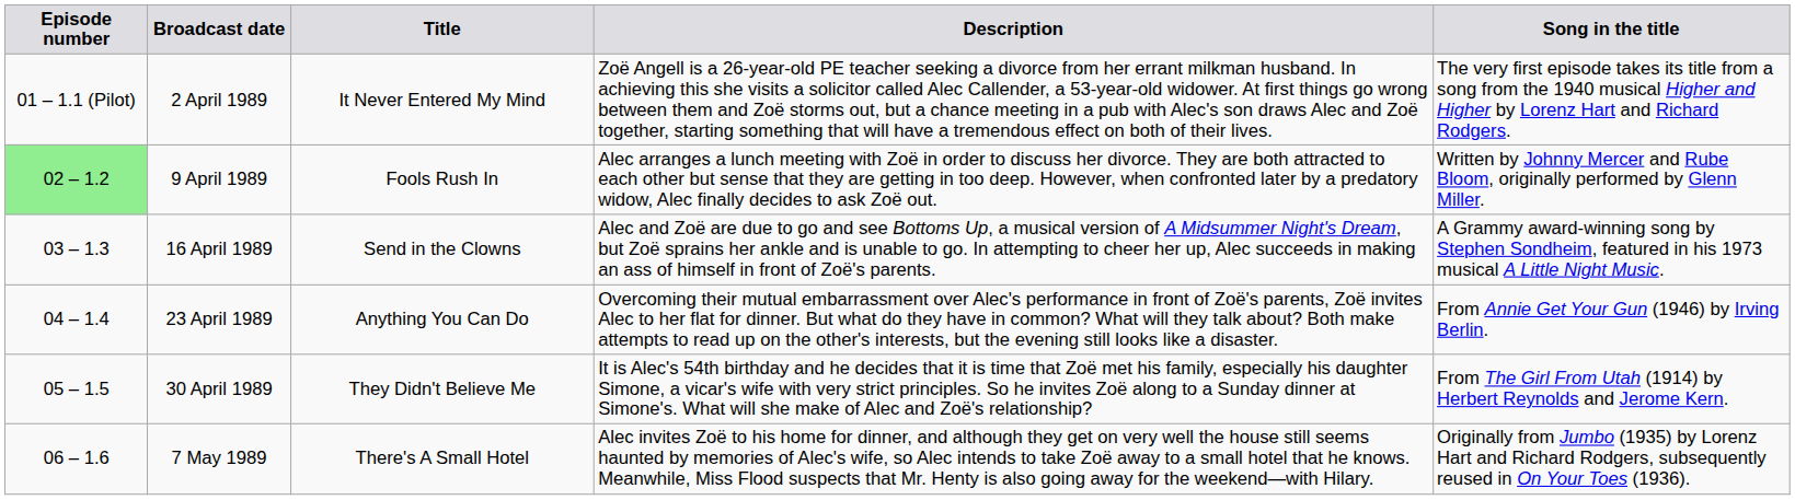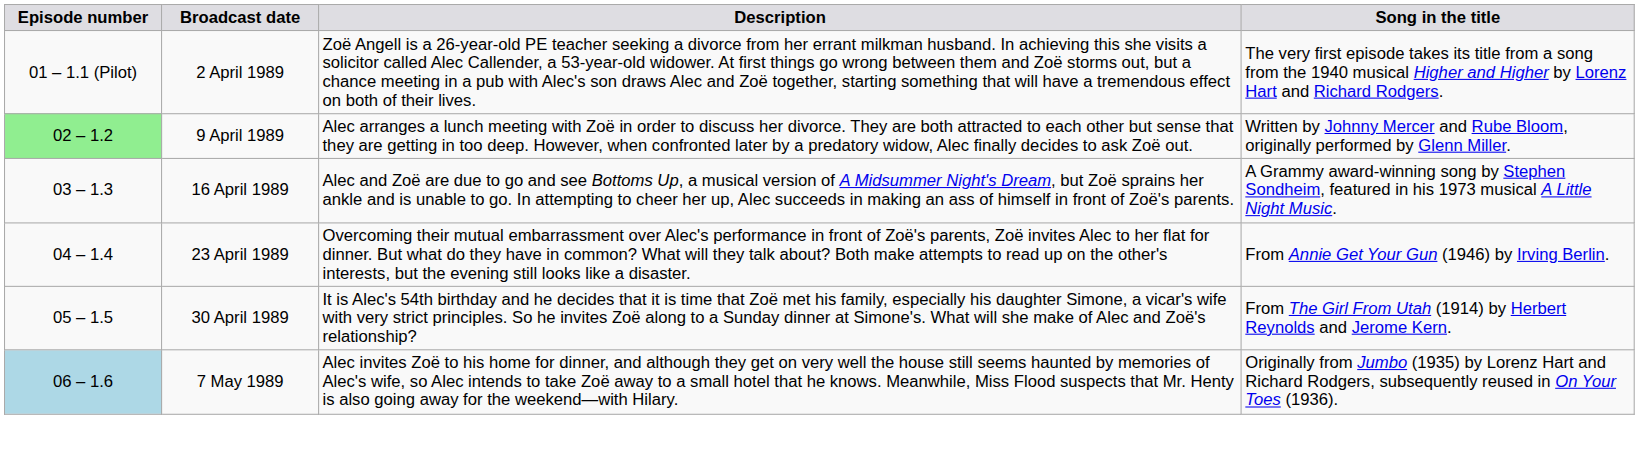- column: Title | It Never Entered My Mind | Fools Rush In | Send in the Clowns | Anything You Can Do | They Didn't Believe Me | There's A Small Hotel
7 May 1989 | Episode number: no background -> lightblue background
